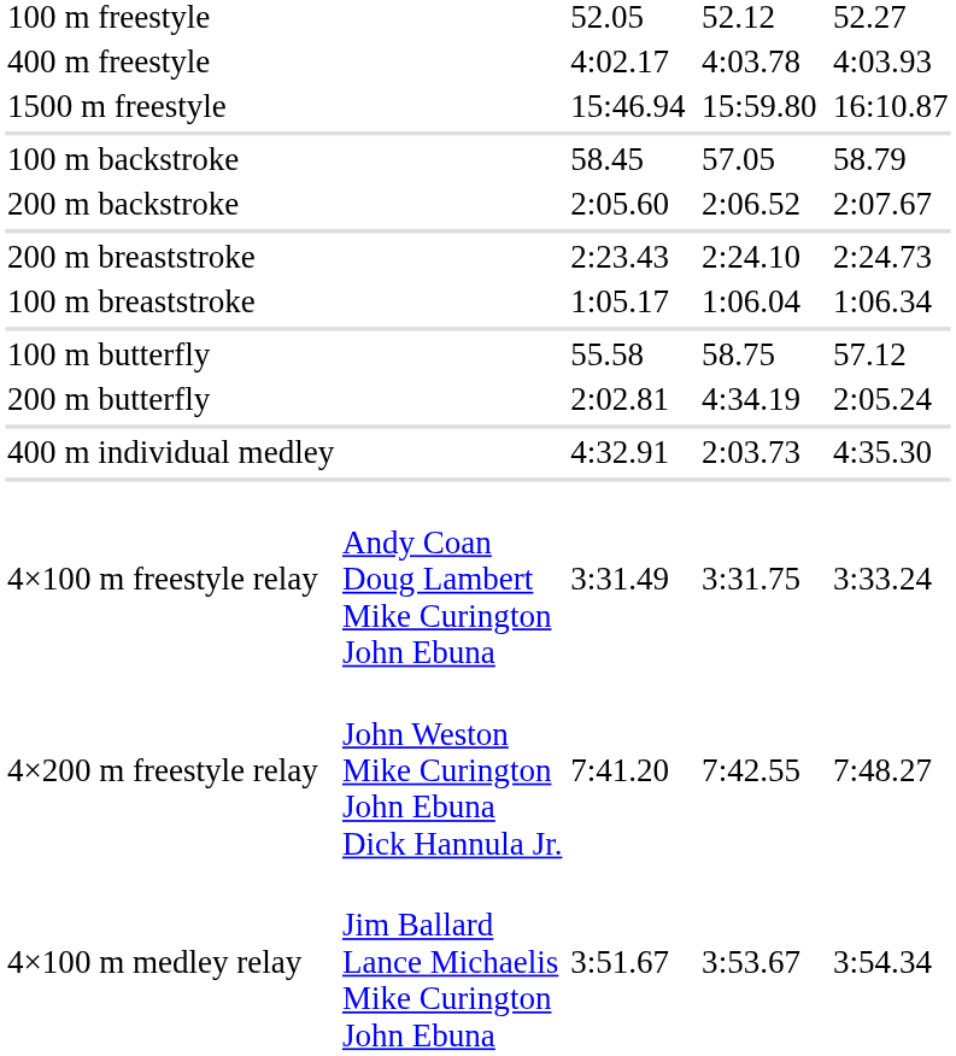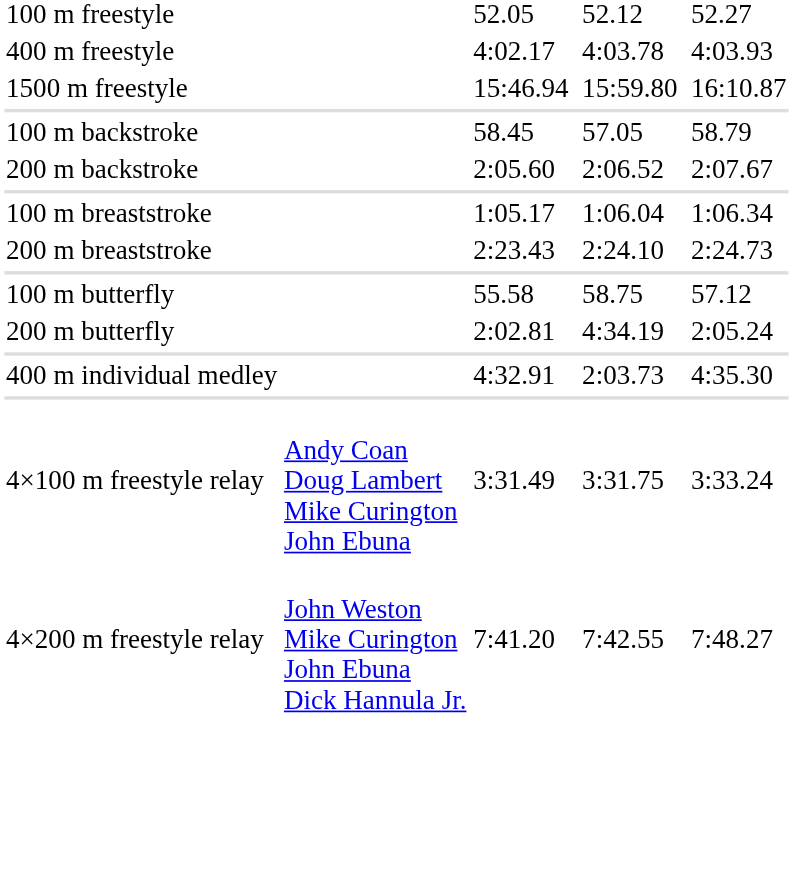rows swapped: 100 m breaststroke <-> 200 m breaststroke
- row: 4×100 m medley relay | Jim Ballard Lance Michaelis Mike Curington John Ebuna | 3:51.67 | 3:53.67 | 3:54.34
